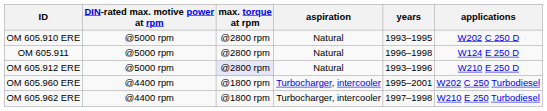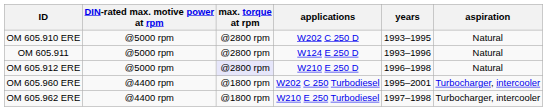columns swapped: aspiration <-> applications
OM 605.911 | years: 1996–1998 -> 1993–1996
OM 605.912 ERE | years: 1993–1996 -> 1996–1998
